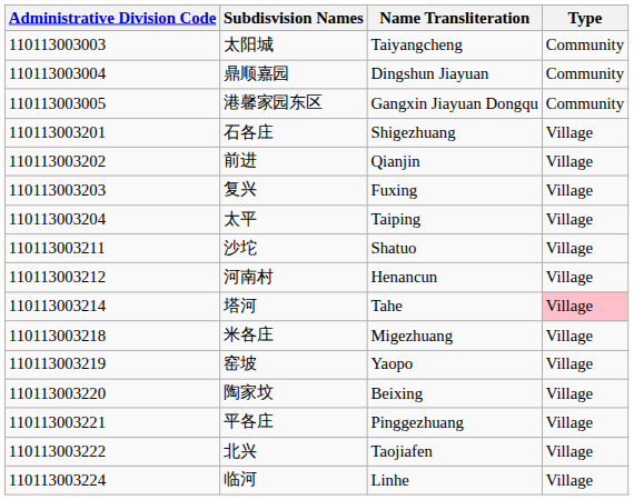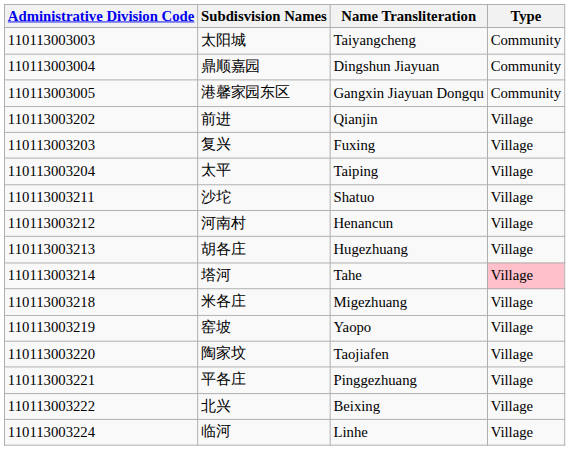- row: 110113003201 | 石各庄 | Shigezhuang | Village
+ row: 110113003213 | 胡各庄 | Hugezhuang | Village
陶家坟 | Name Transliteration: Beixing -> Taojiafen
北兴 | Name Transliteration: Taojiafen -> Beixing
